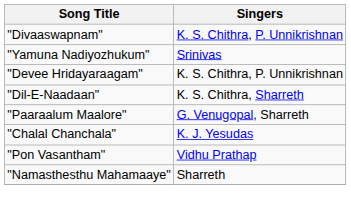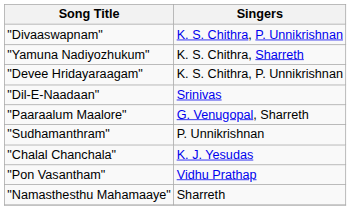"Yamuna Nadiyozhukum" | Singers: Srinivas -> K. S. Chithra, Sharreth
"Dil-E-Naadaan" | Singers: K. S. Chithra, Sharreth -> Srinivas
+ row: "Sudhamanthram" | P. Unnikrishnan
